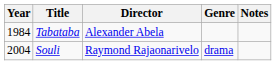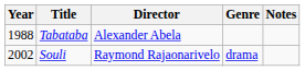Tabataba | Year: 1984 -> 1988
Souli | Year: 2004 -> 2002
